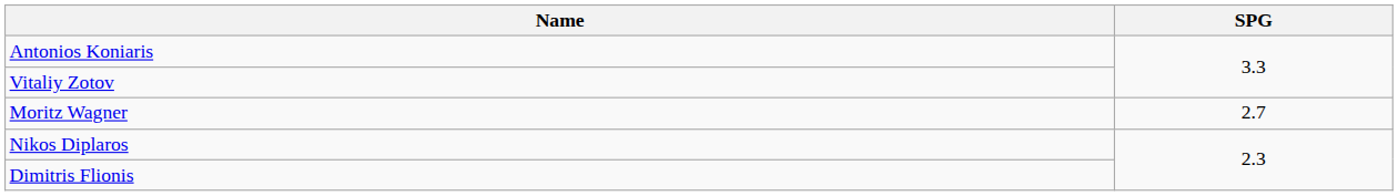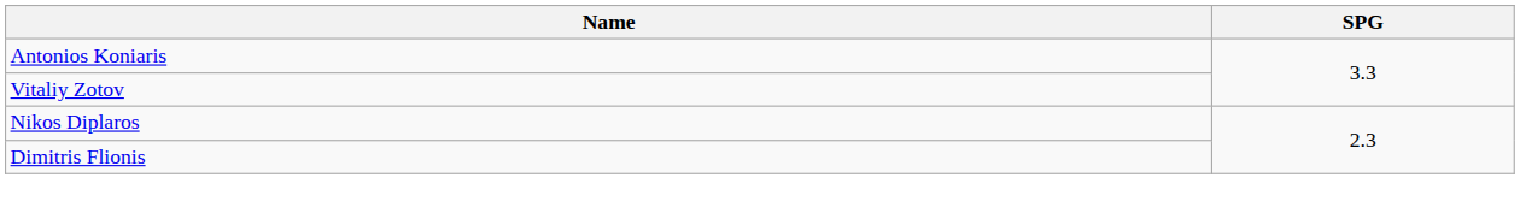- row: Moritz Wagner | 2.7
